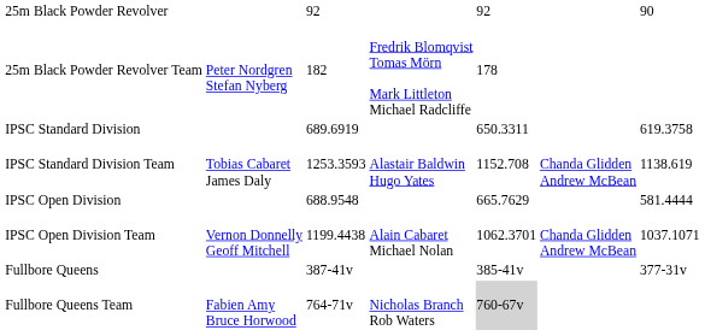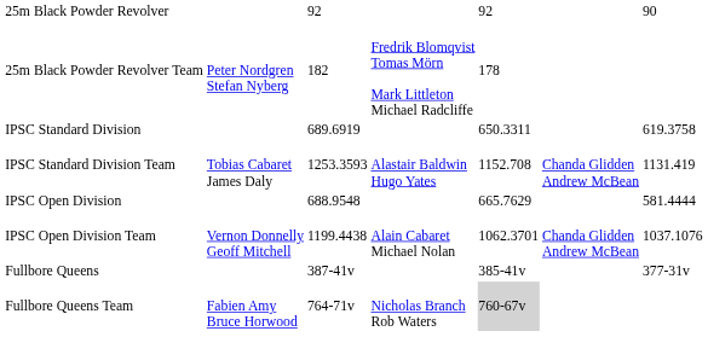IPSC Standard Division Team | column 7: 1138.619 -> 1131.419
IPSC Open Division Team | column 7: 1037.1071 -> 1037.1076
